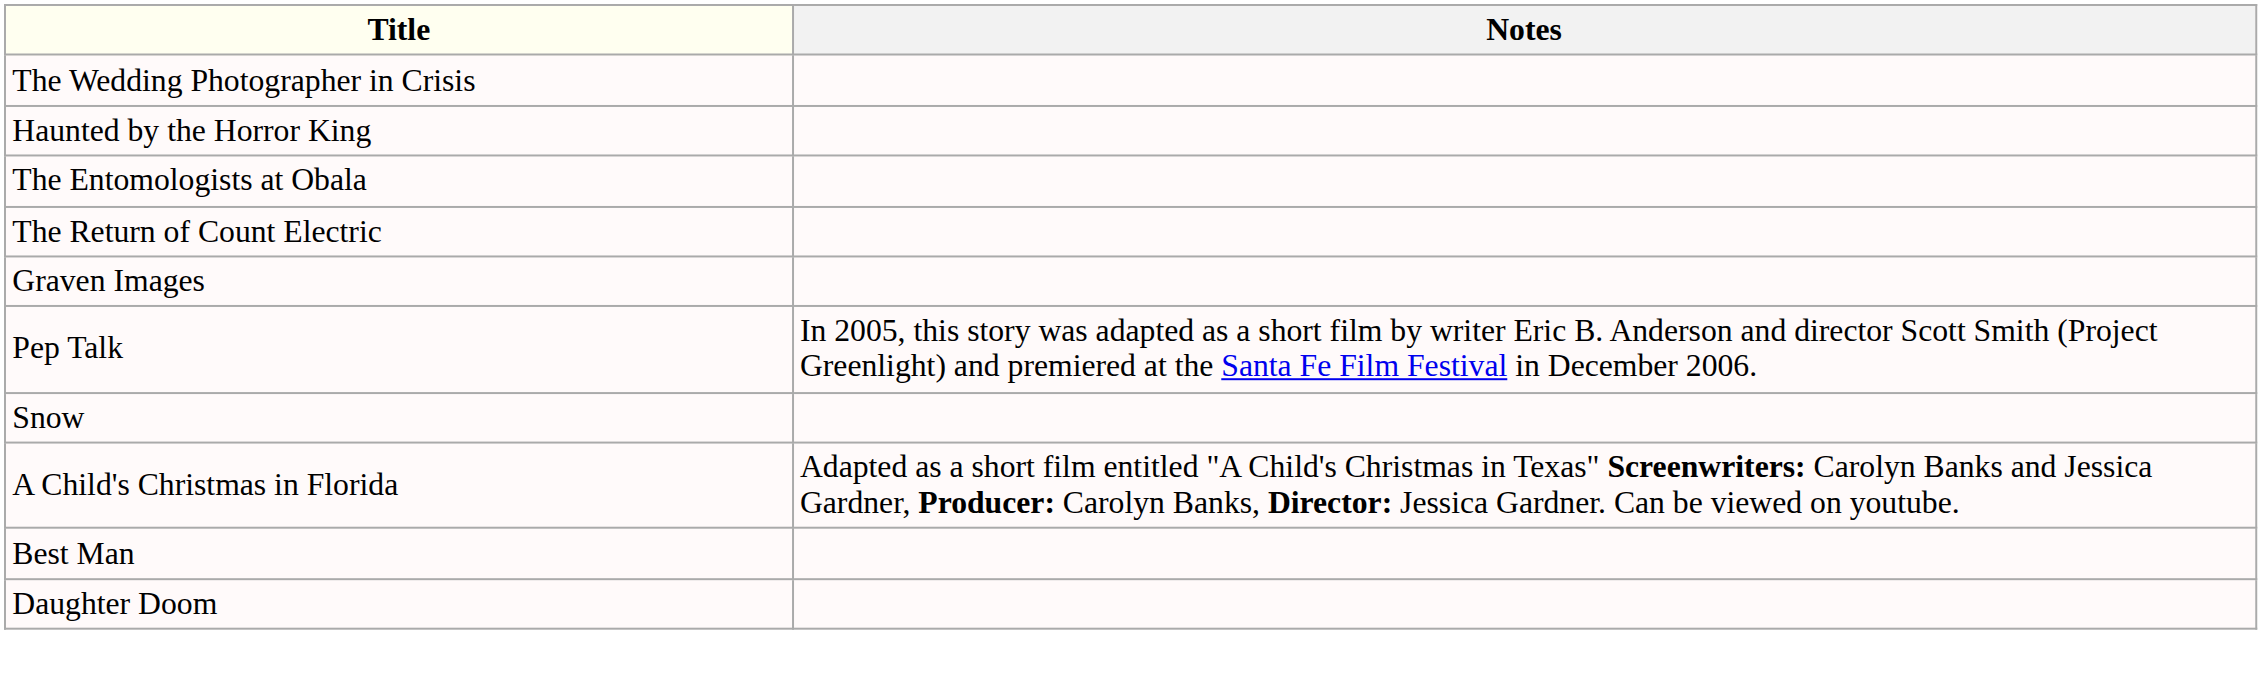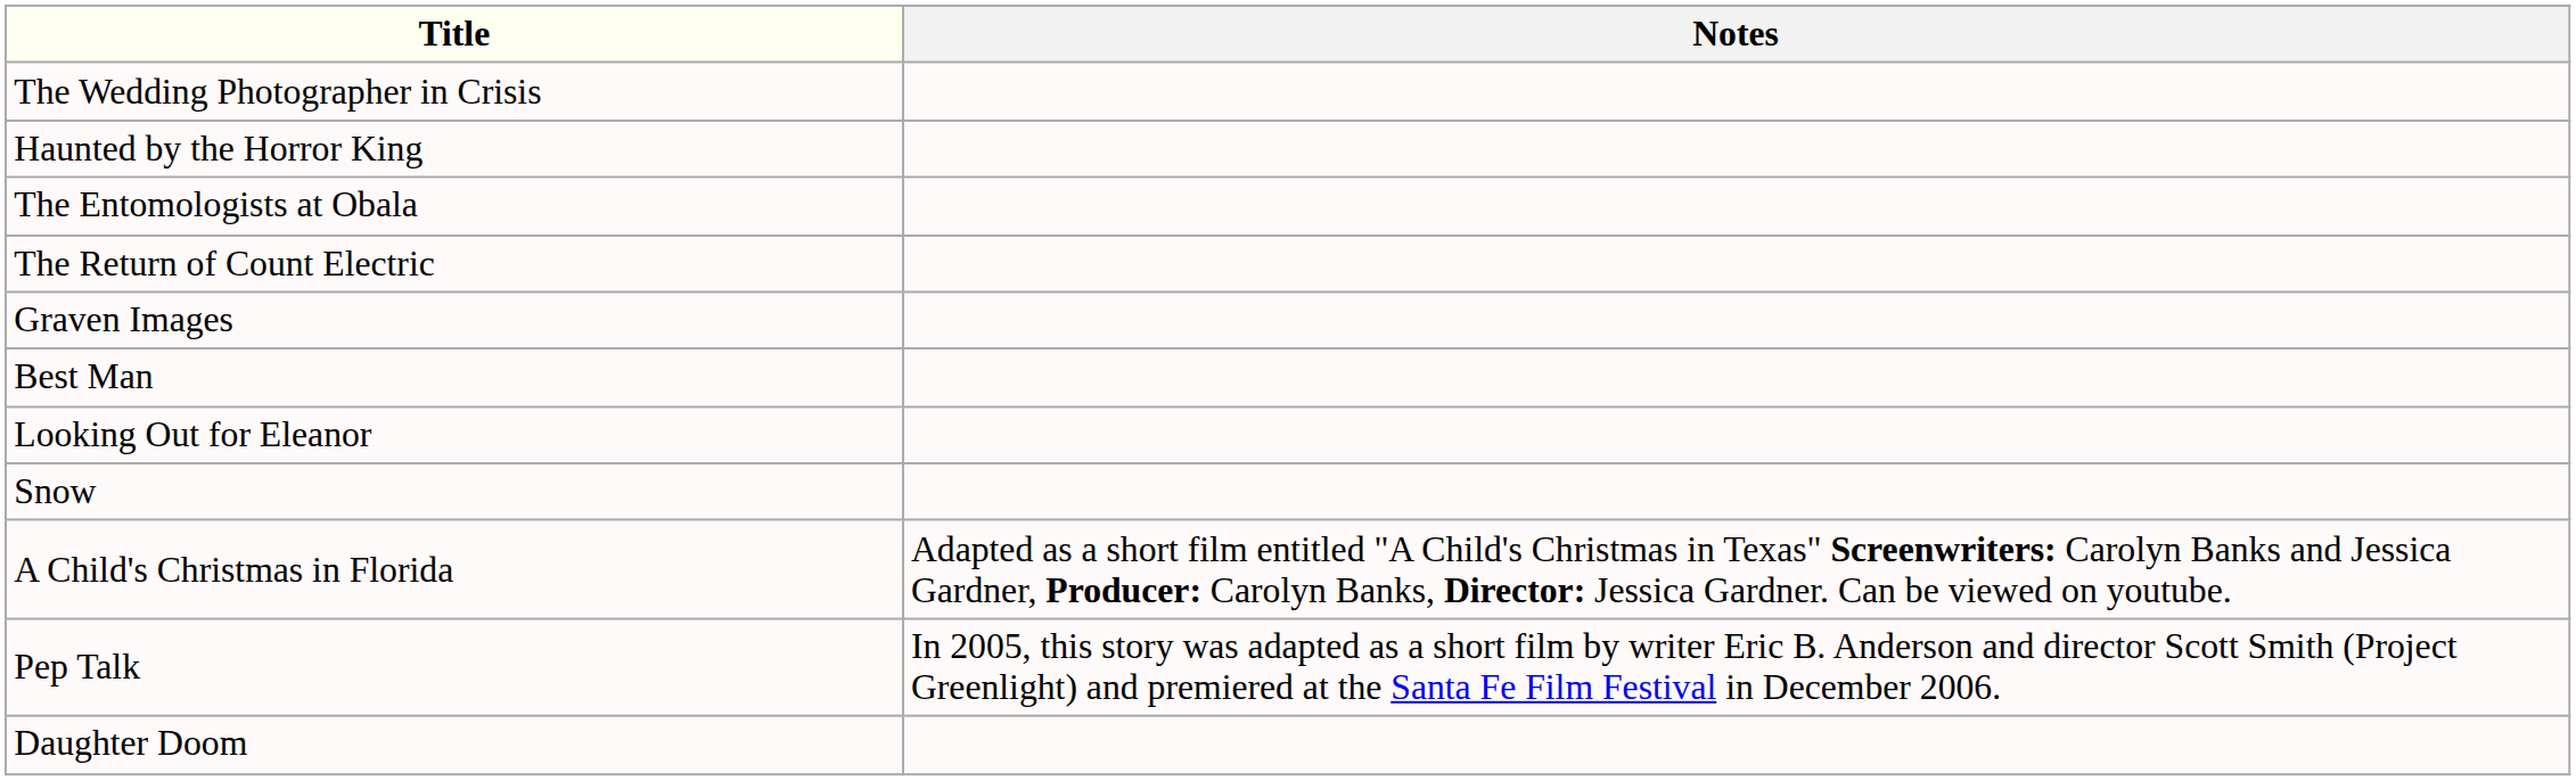rows swapped: Pep Talk <-> Best Man
+ row: Looking Out for Eleanor
